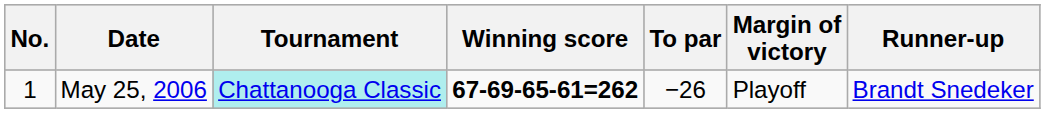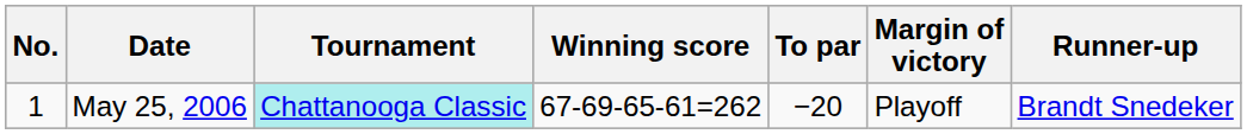May 25, 2006 | Winning score: bold -> normal
May 25, 2006 | To par: −26 -> −20
